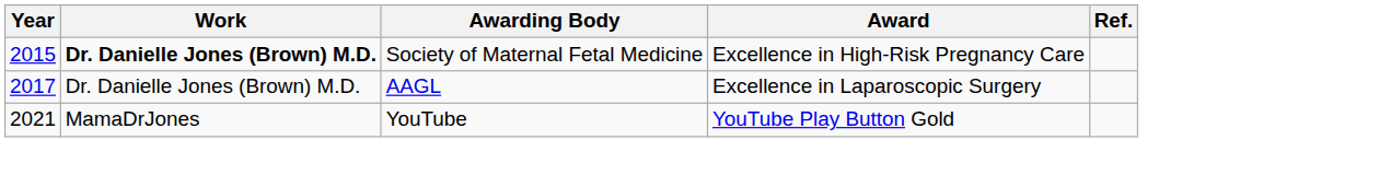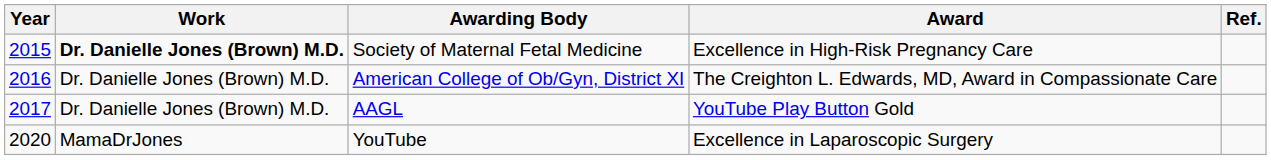+ row: 2016 | Dr. Danielle Jones (Brown) M.D. | American College of Ob/Gyn, District XI | The Creighton L. Edwards, MD, Award in Compassionate Care
AAGL | Award: Excellence in Laparoscopic Surgery -> YouTube Play Button Gold
YouTube | Year: 2021 -> 2020
YouTube | Award: YouTube Play Button Gold -> Excellence in Laparoscopic Surgery
